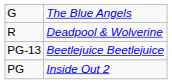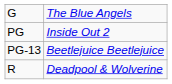rows swapped: PG <-> R
